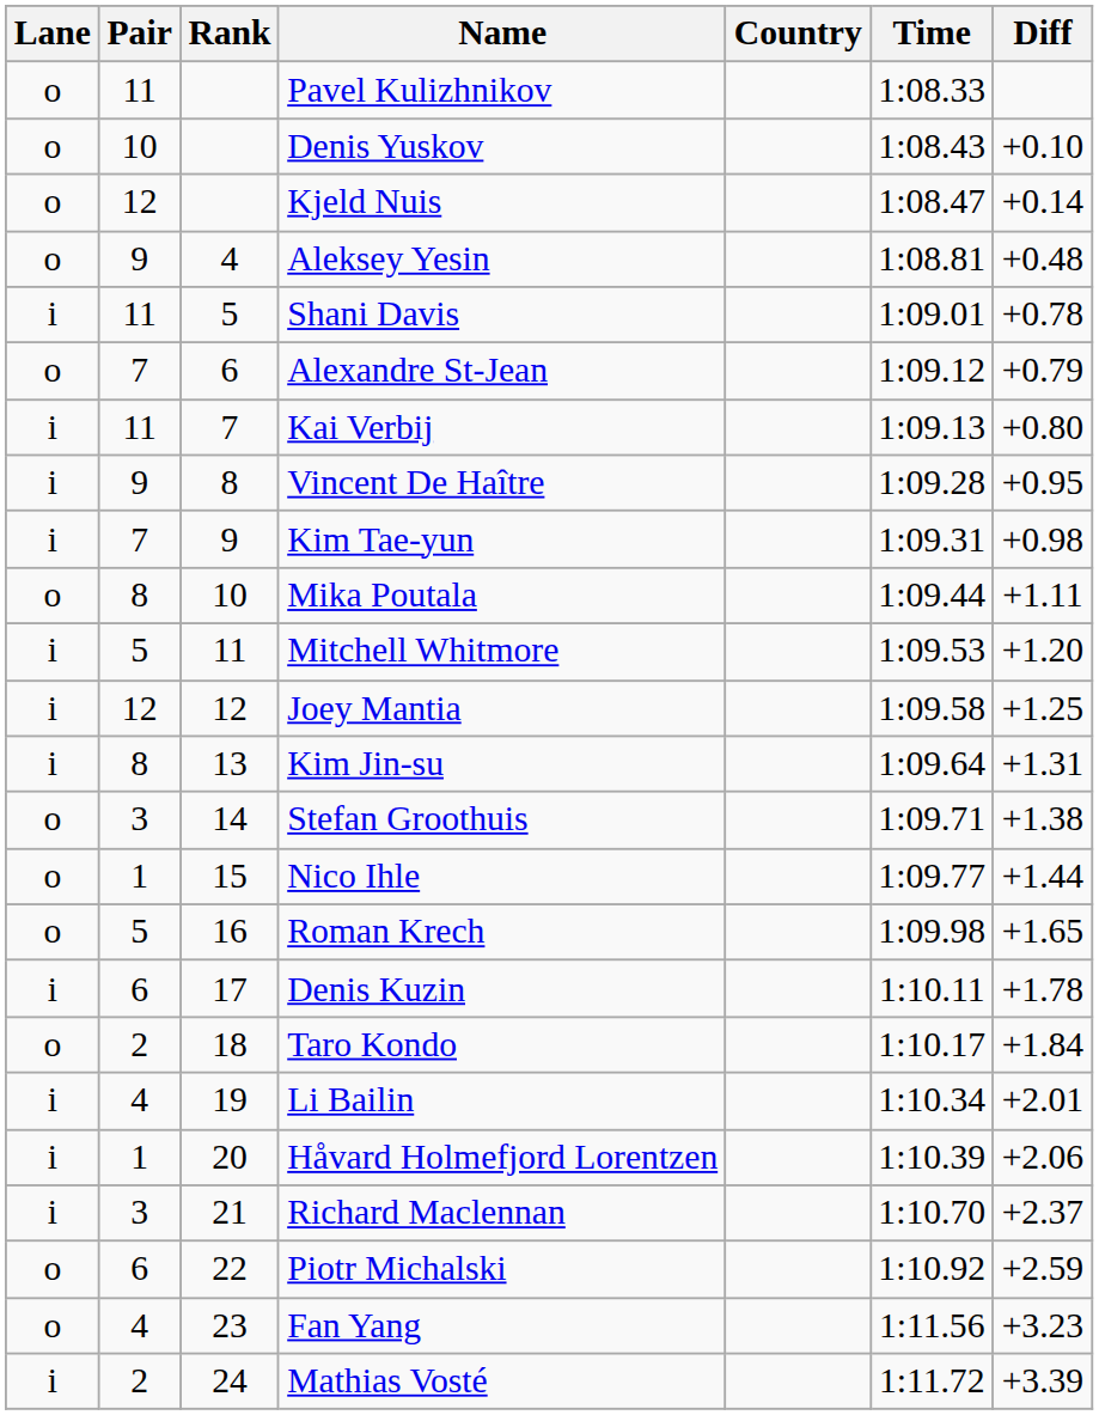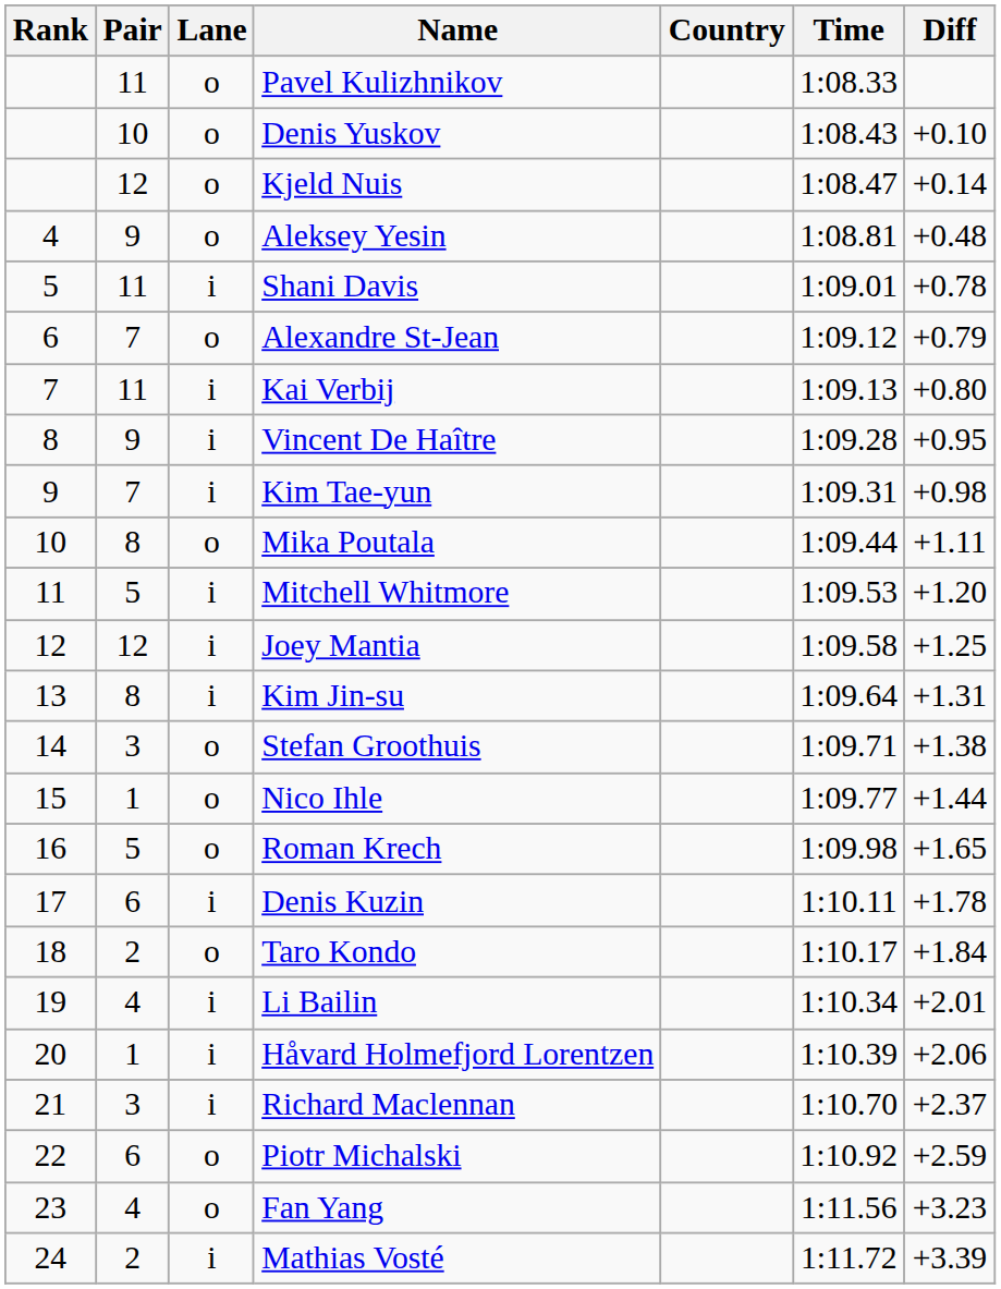columns swapped: Rank <-> Lane
